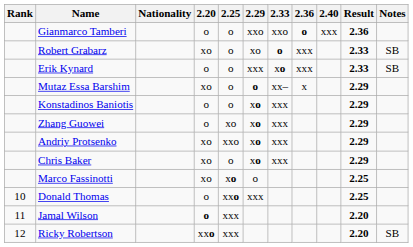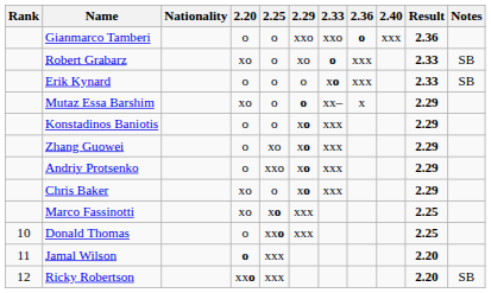Erik Kynard | 2.29: xxx -> o
Andriy Protsenko | 2.20: xo -> o
Marco Fassinotti | 2.29: o -> xxx
